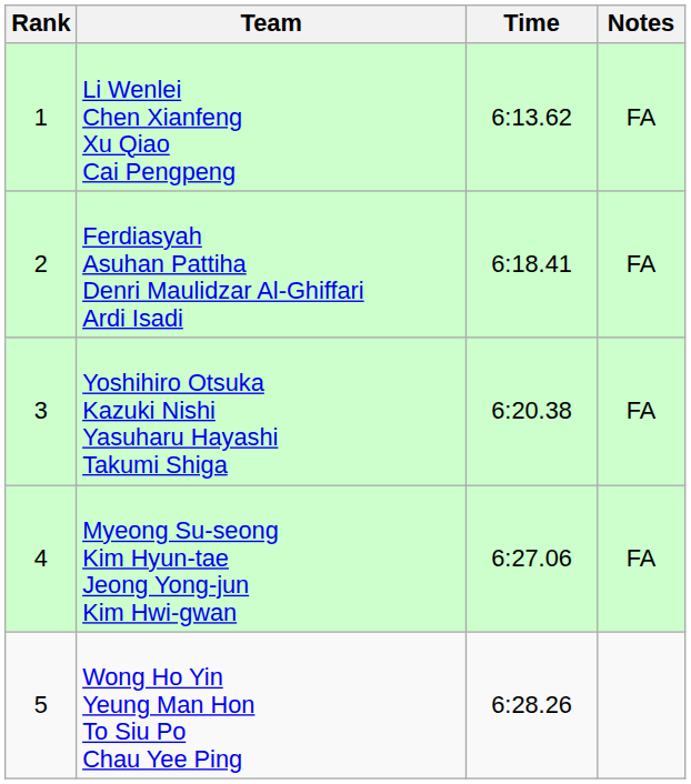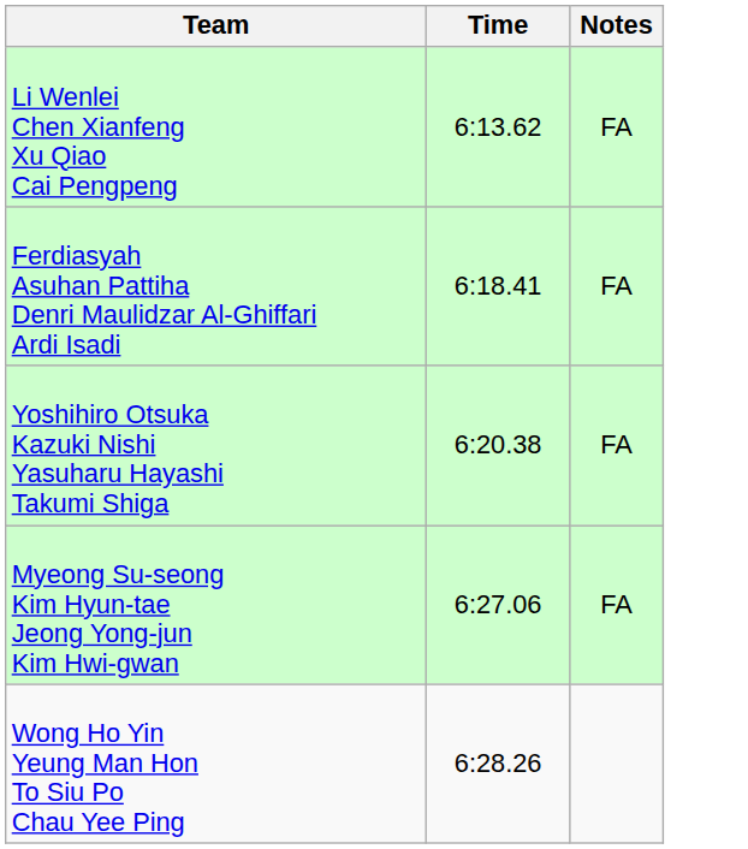- column: Rank | 1 | 2 | 3 | 4 | 5
